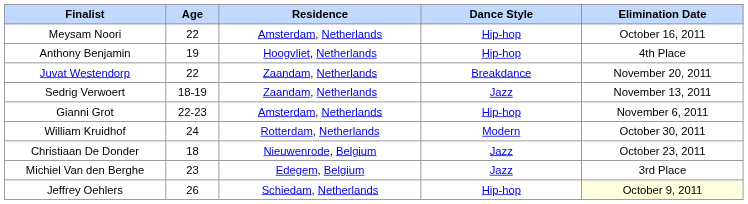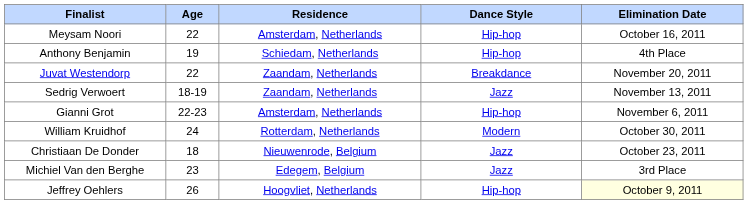Anthony Benjamin | Residence: Hoogvliet, Netherlands -> Schiedam, Netherlands
Jeffrey Oehlers | Residence: Schiedam, Netherlands -> Hoogvliet, Netherlands
